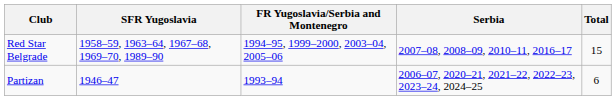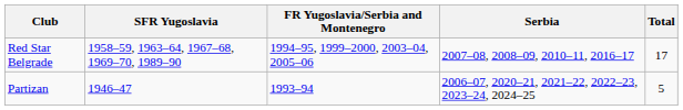Red Star Belgrade | Total: 15 -> 17
Partizan | Total: 6 -> 5
